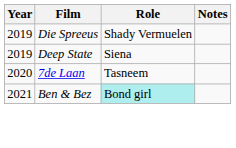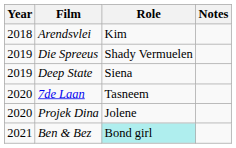+ row: 2018 | Arendsvlei | Kim
+ row: 2020 | Projek Dina | Jolene
